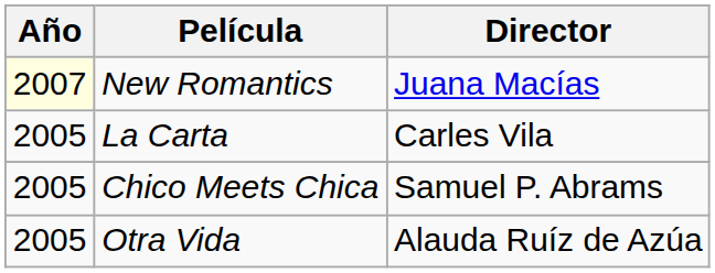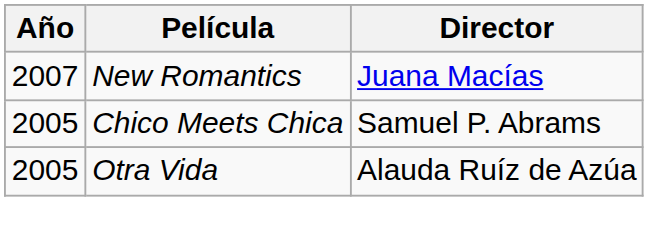New Romantics | Año: lightyellow background -> no background
- row: 2005 | La Carta | Carles Vila
